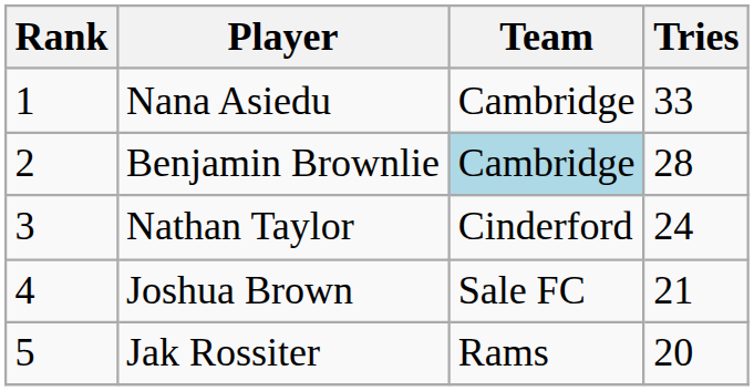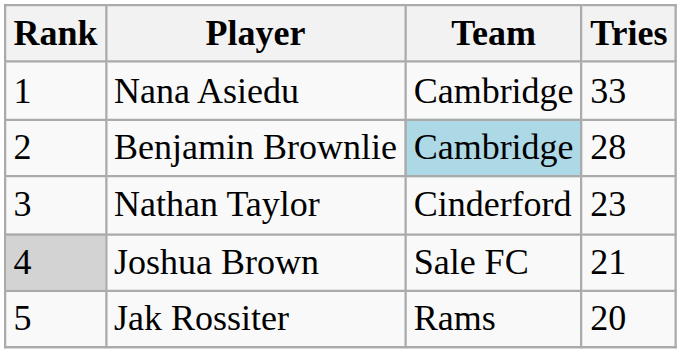Nathan Taylor | Tries: 24 -> 23
Joshua Brown | Rank: no background -> lightgrey background
